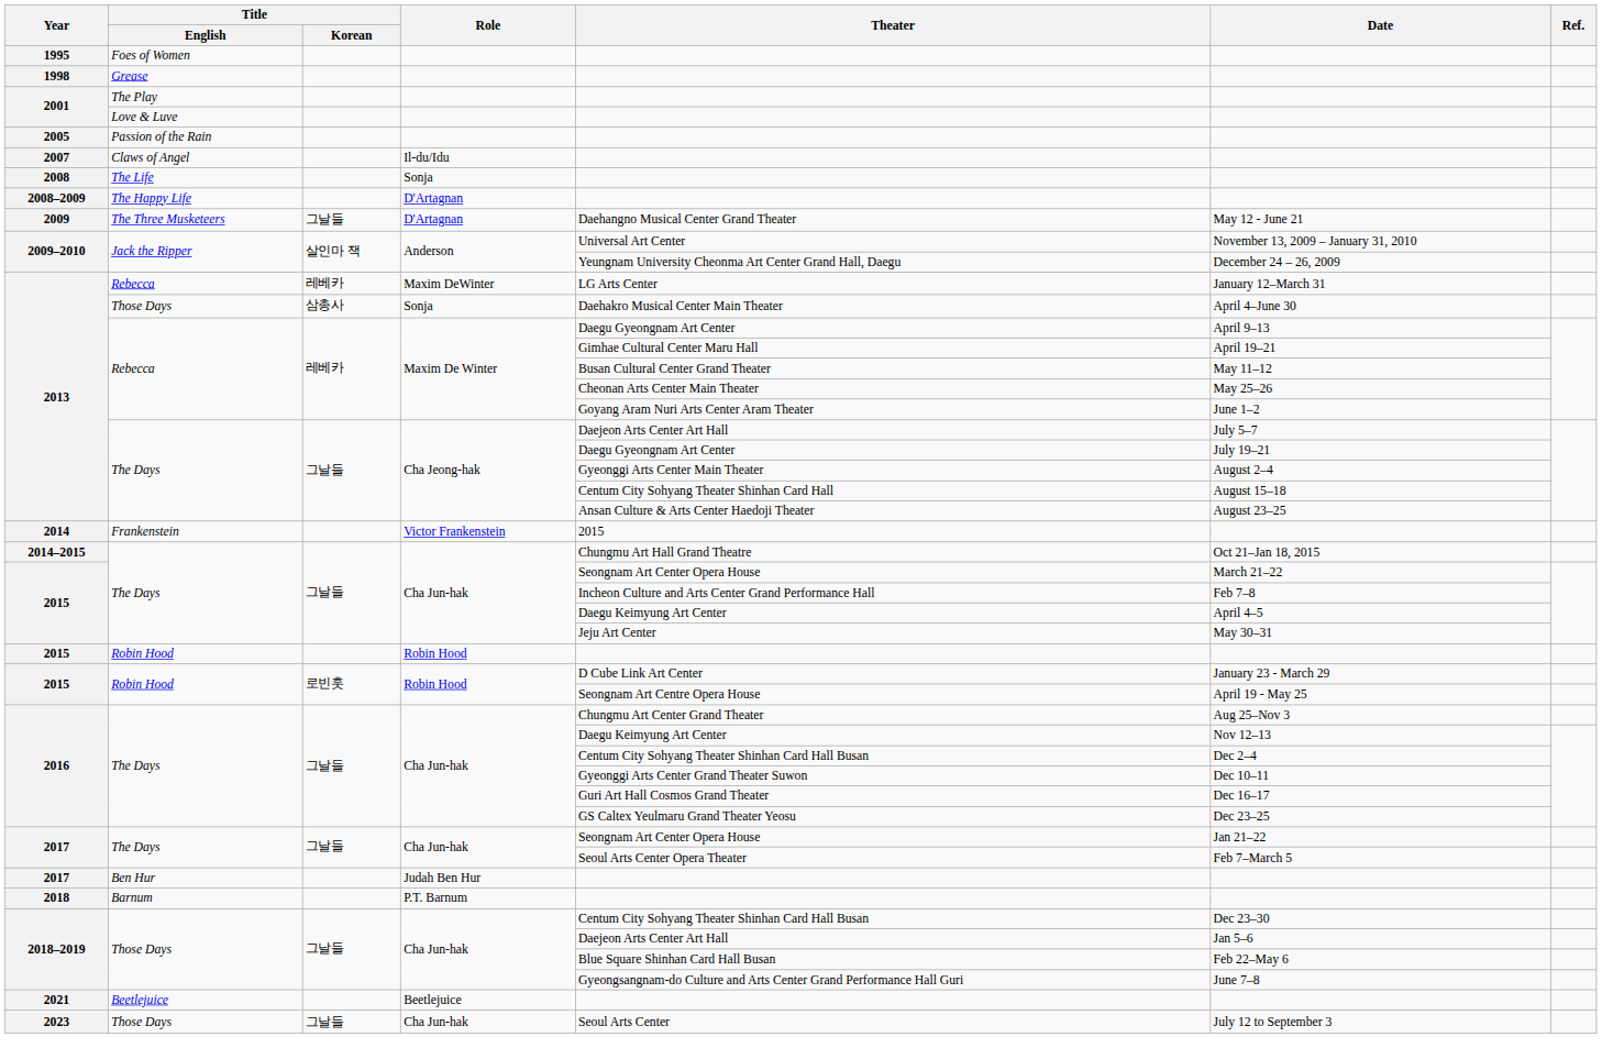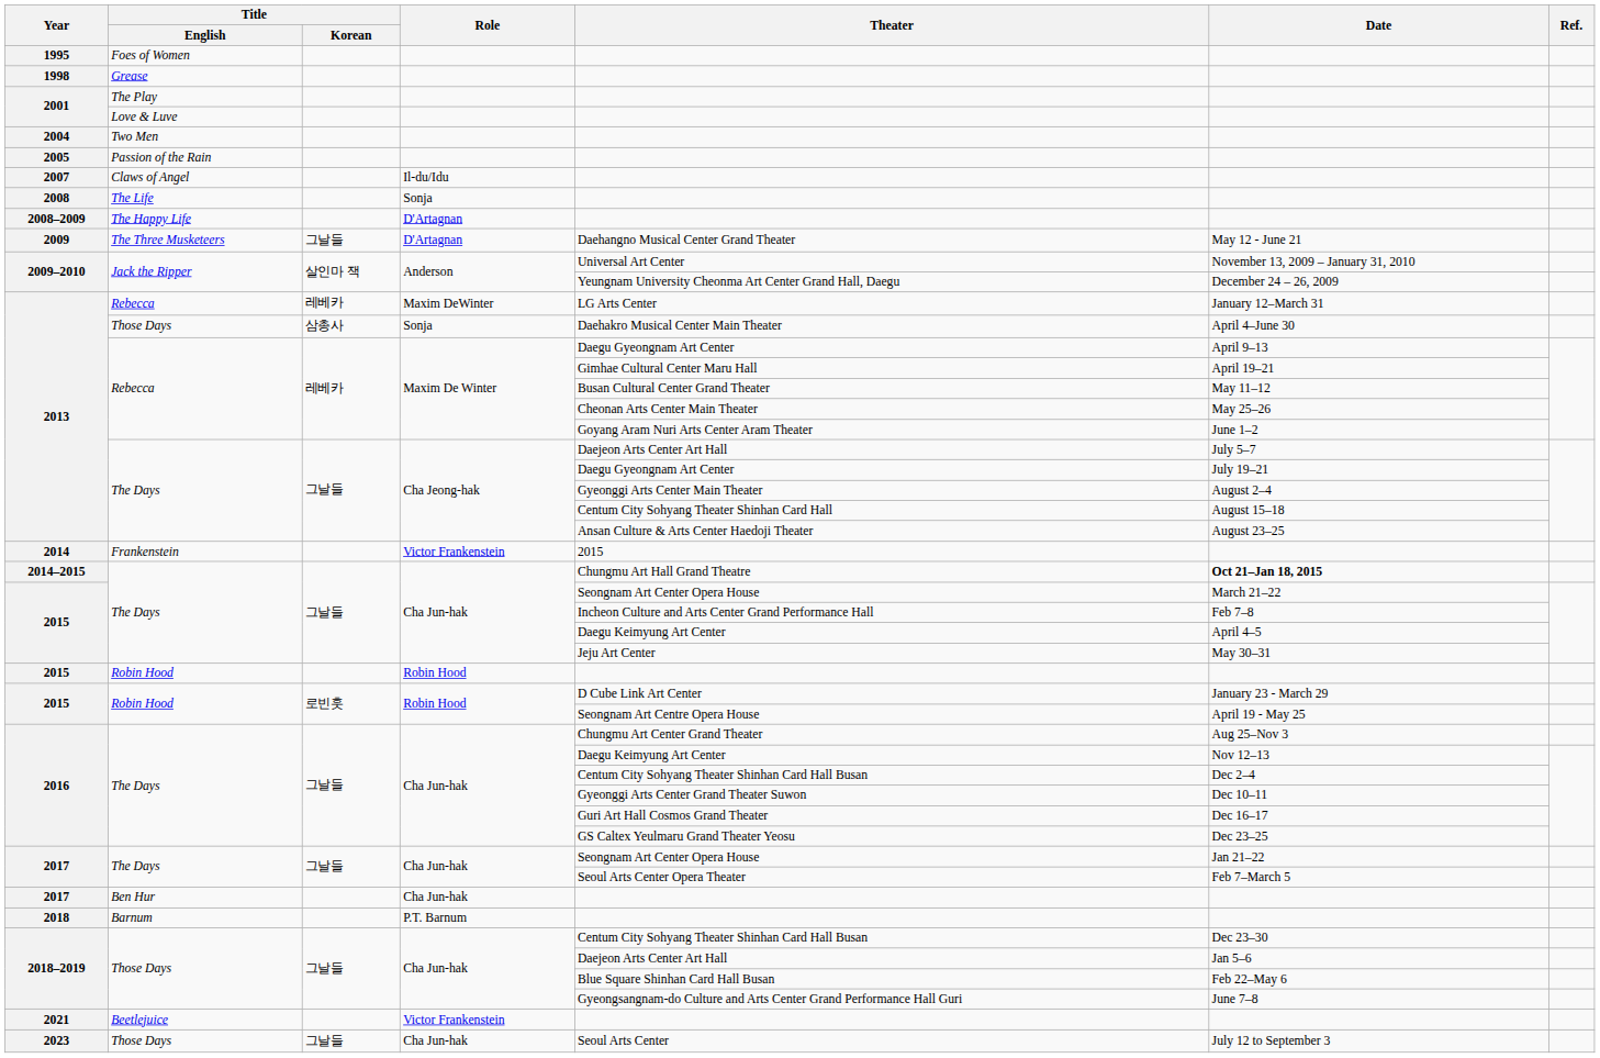+ row: 2004 | Two Men
2014–2015 | Date: normal -> bold
2017 / Ben Hur | Role: Judah Ben Hur -> Cha Jun-hak
2021 | Role: Beetlejuice -> Victor Frankenstein
